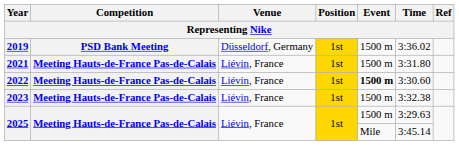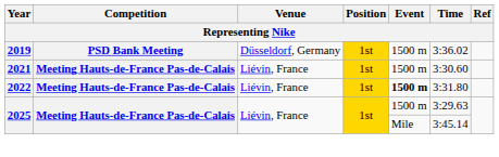2021 | Time: 3:31.80 -> 3:30.60
2022 | Time: 3:30.60 -> 3:31.80
- row: 2023 | Meeting Hauts-de-France Pas-de-Calais | Liévin, France | 1st | 1500 m | 3:32.38
